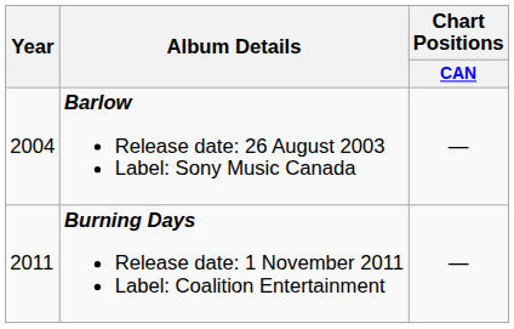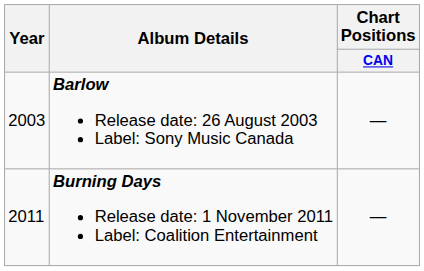Barlow Release date: 26 August 2003 Label: Sony Music Canada | Year: 2004 -> 2003
